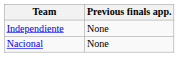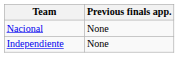rows swapped: Nacional <-> Independiente
